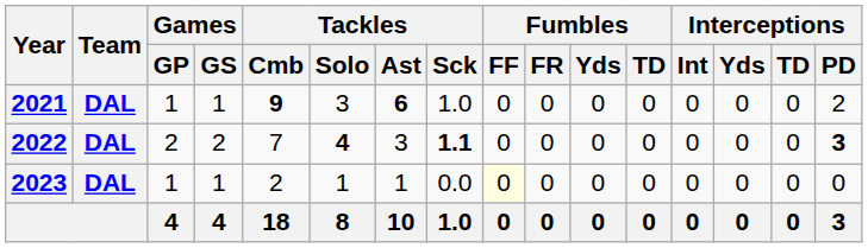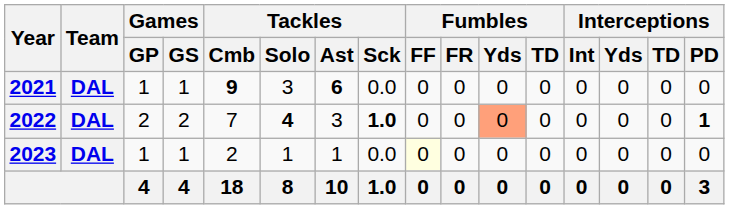2021 | Tackles / Sck: 1.0 -> 0.0
2021 | Interceptions / PD: 2 -> 0
2022 | Tackles / Sck: 1.1 -> 1.0
2022 | Fumbles / Yds: no background -> lightsalmon background
2022 | Interceptions / PD: 3 -> 1
